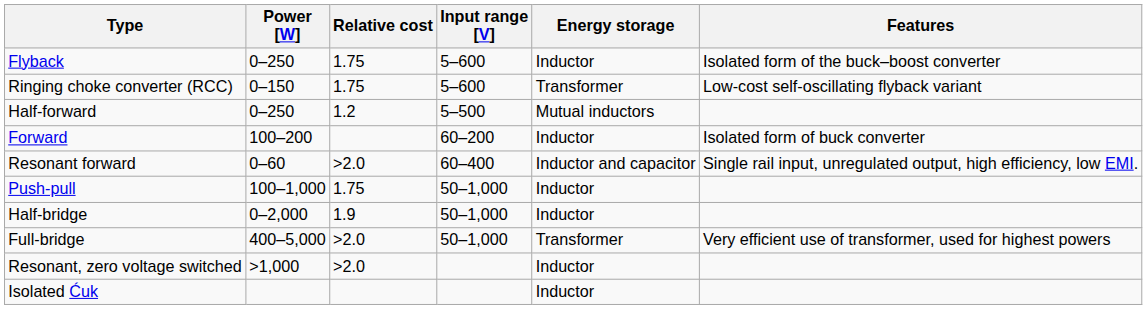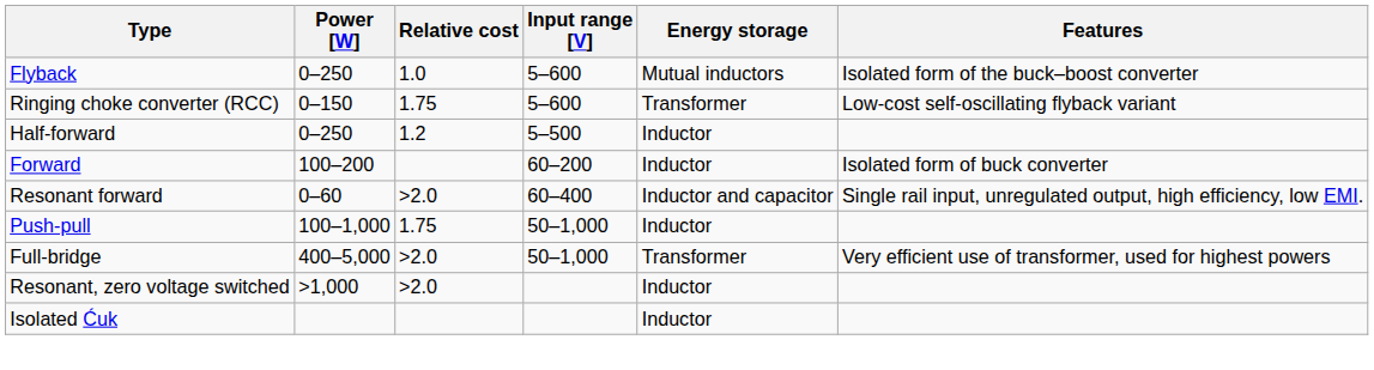Flyback | Relative cost: 1.75 -> 1.0
Flyback | Energy storage: Inductor -> Mutual inductors
Half-forward | Energy storage: Mutual inductors -> Inductor
- row: Half-bridge | 0–2,000 | 1.9 | 50–1,000 | Inductor
